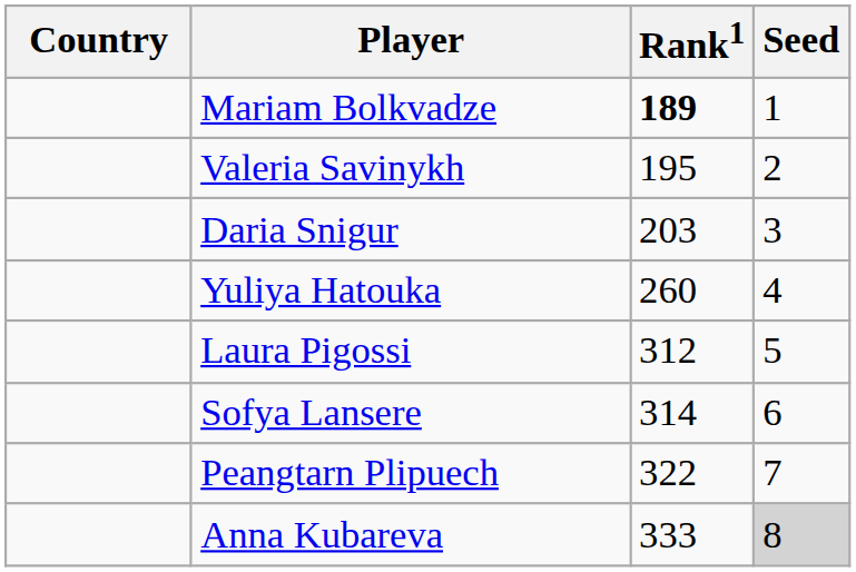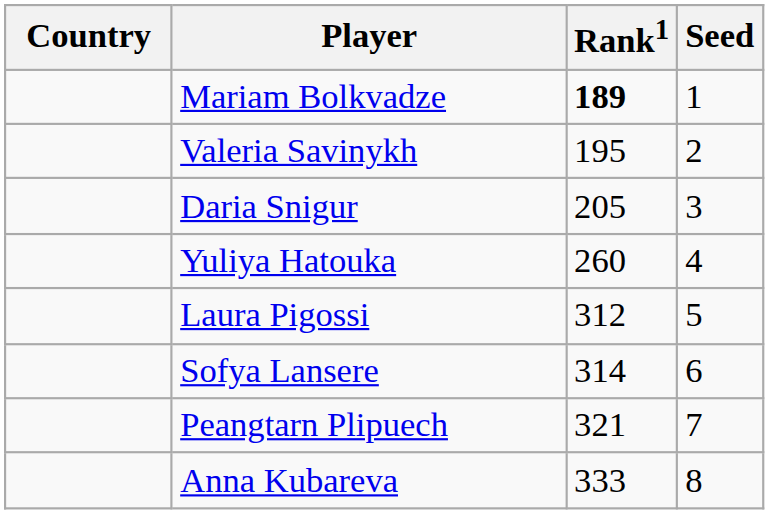Daria Snigur | Rank1: 203 -> 205
Peangtarn Plipuech | Rank1: 322 -> 321
Anna Kubareva | Seed: lightgrey background -> no background
